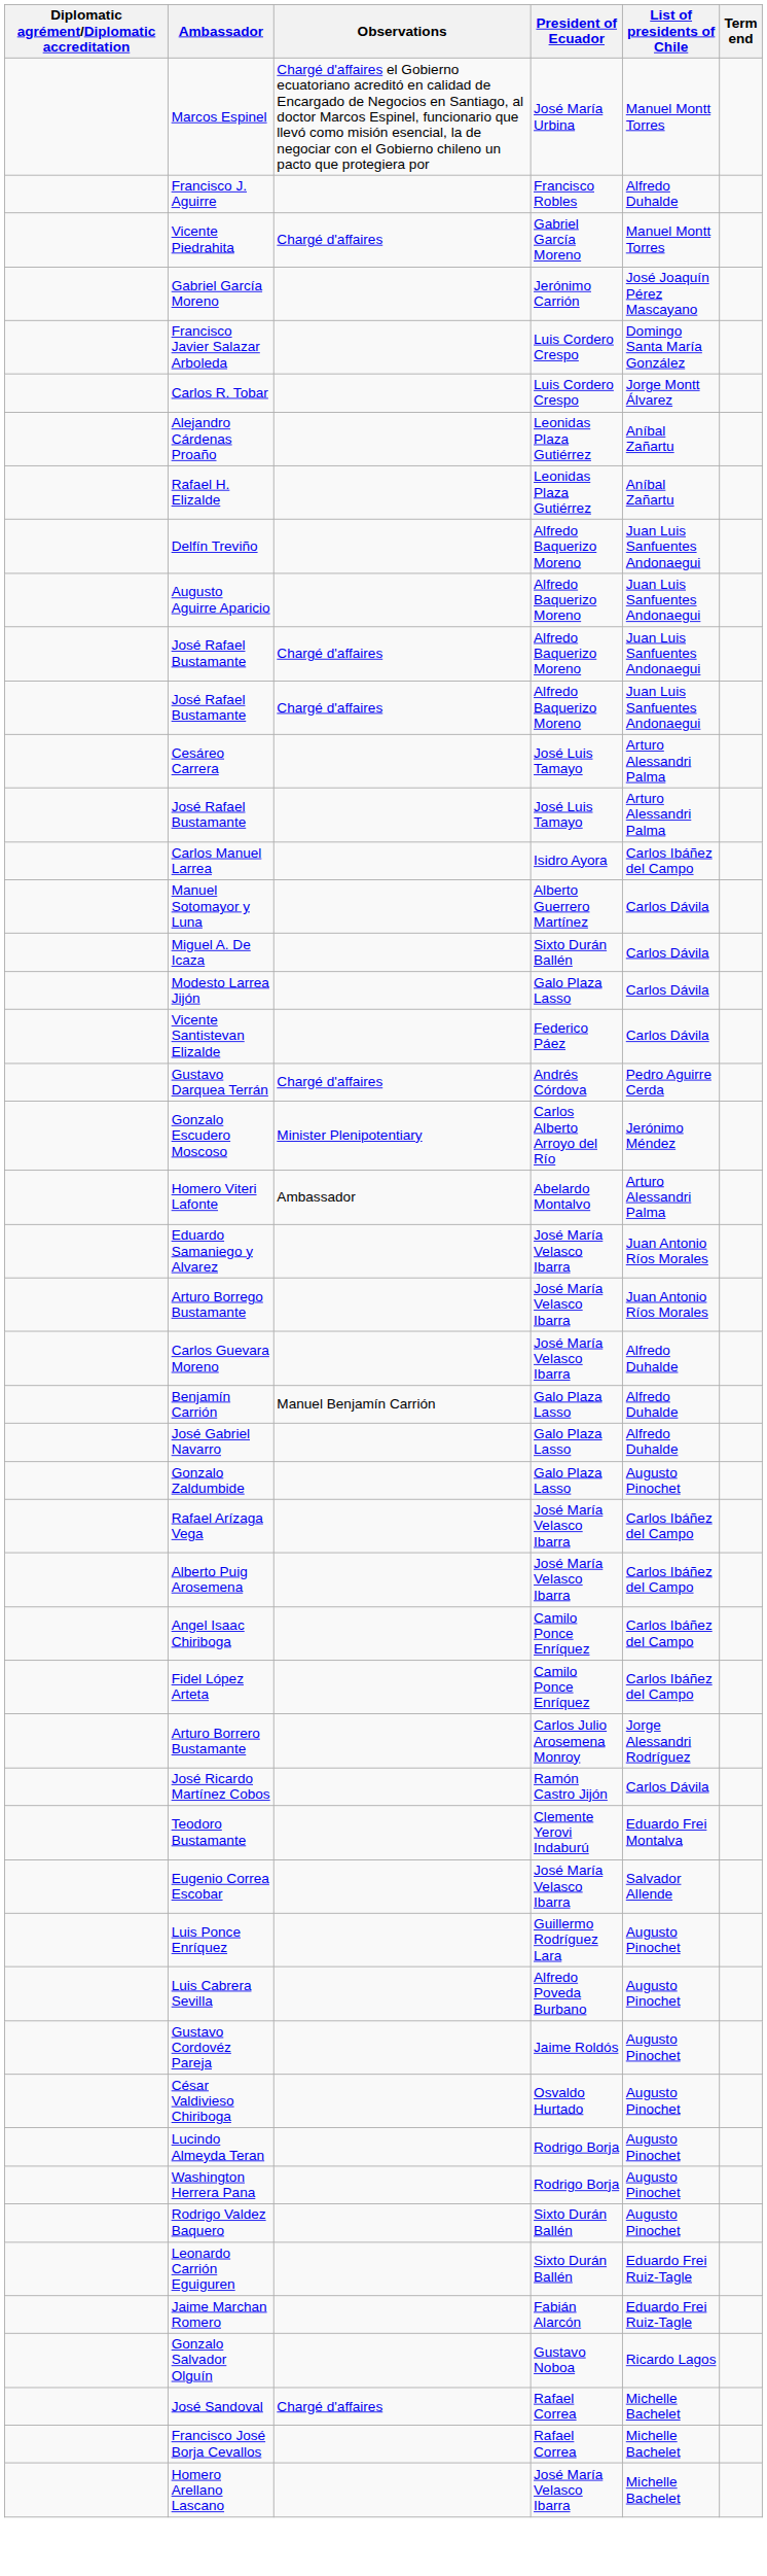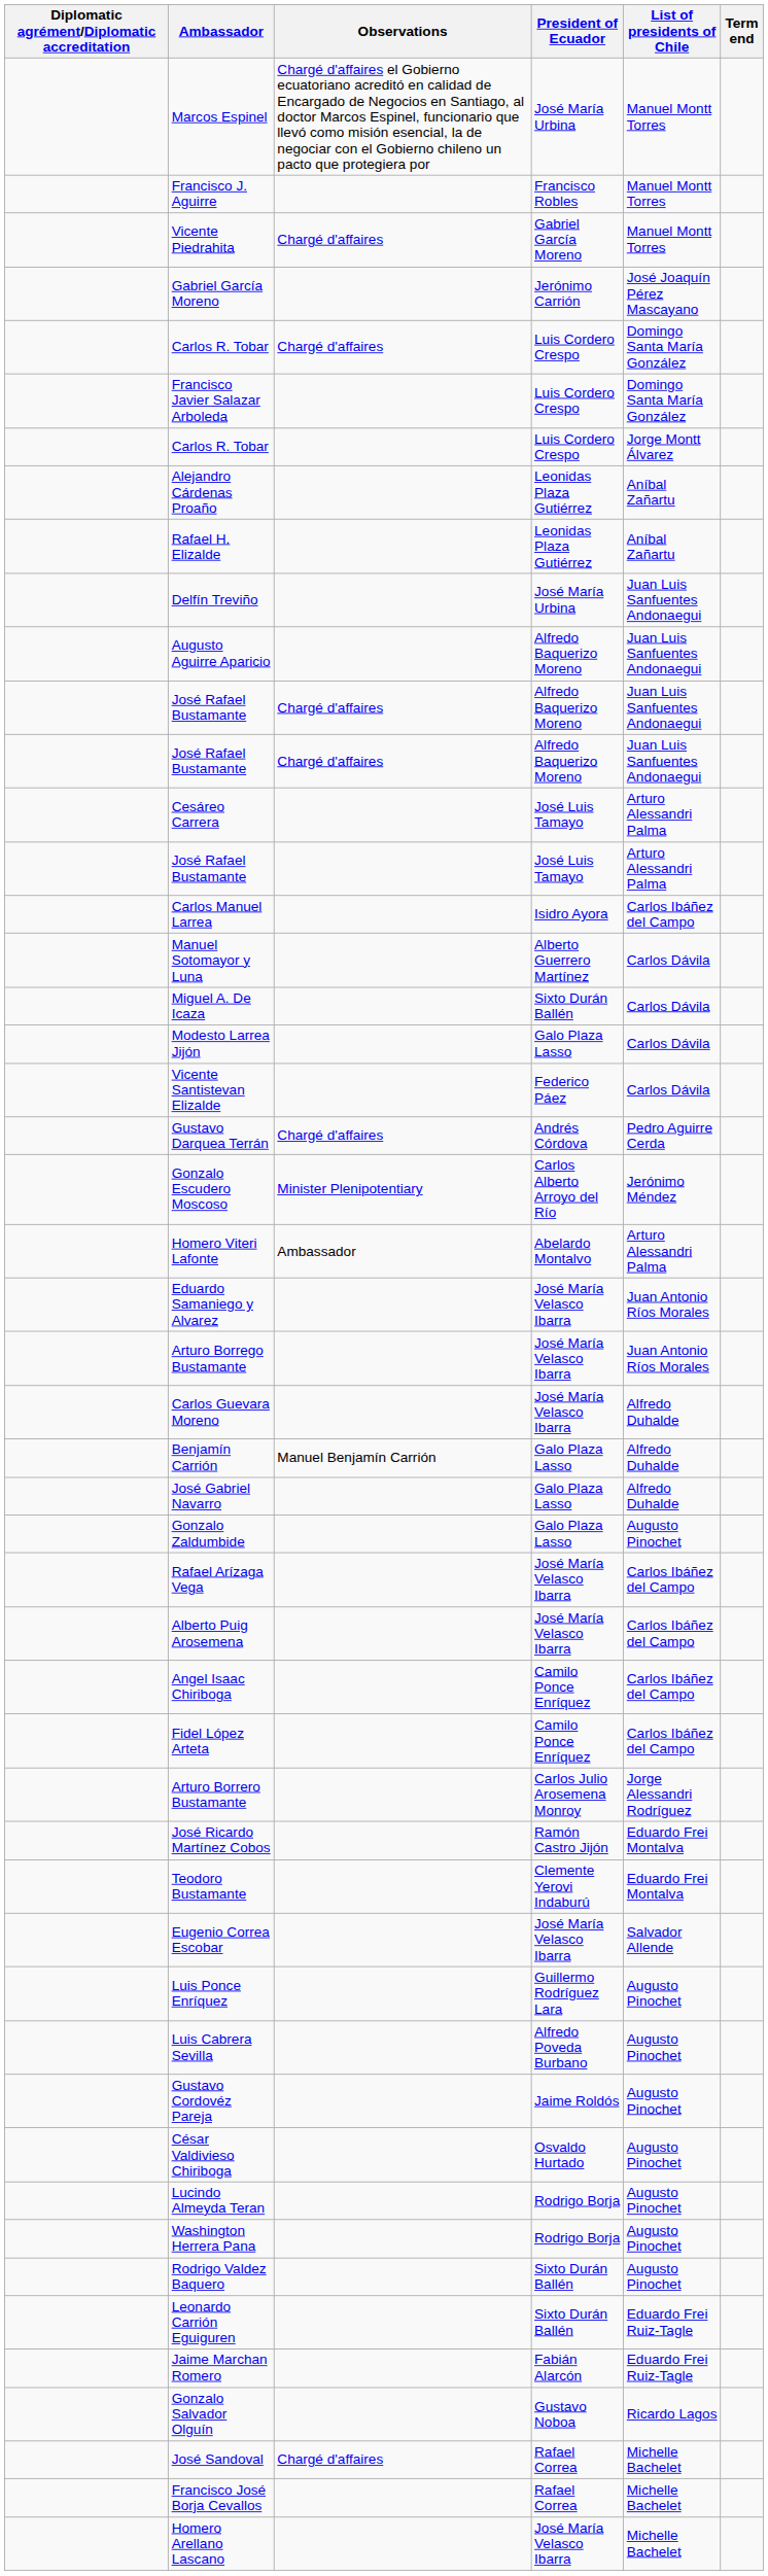Francisco J. Aguirre | List of presidents of Chile: Alfredo Duhalde -> Manuel Montt Torres
+ row: Carlos R. Tobar | Chargé d'affaires | Luis Cordero Crespo | Domingo Santa María González
Delfín Treviño | President of Ecuador: Alfredo Baquerizo Moreno -> José María Urbina
José Ricardo Martínez Cobos | List of presidents of Chile: Carlos Dávila -> Eduardo Frei Montalva
